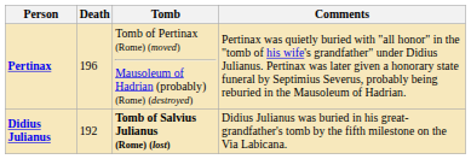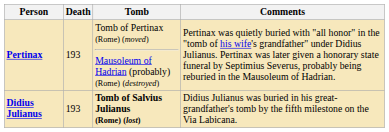Pertinax | Death: 196 -> 193
Didius Julianus | Death: 192 -> 193
